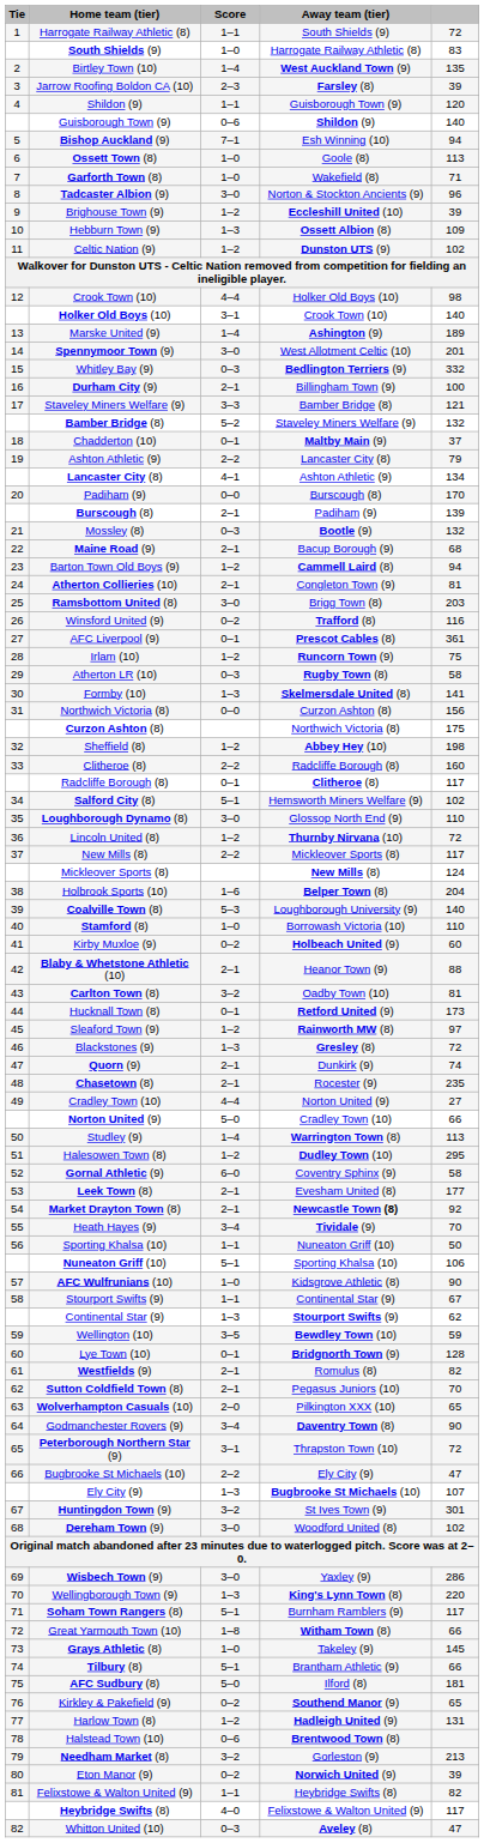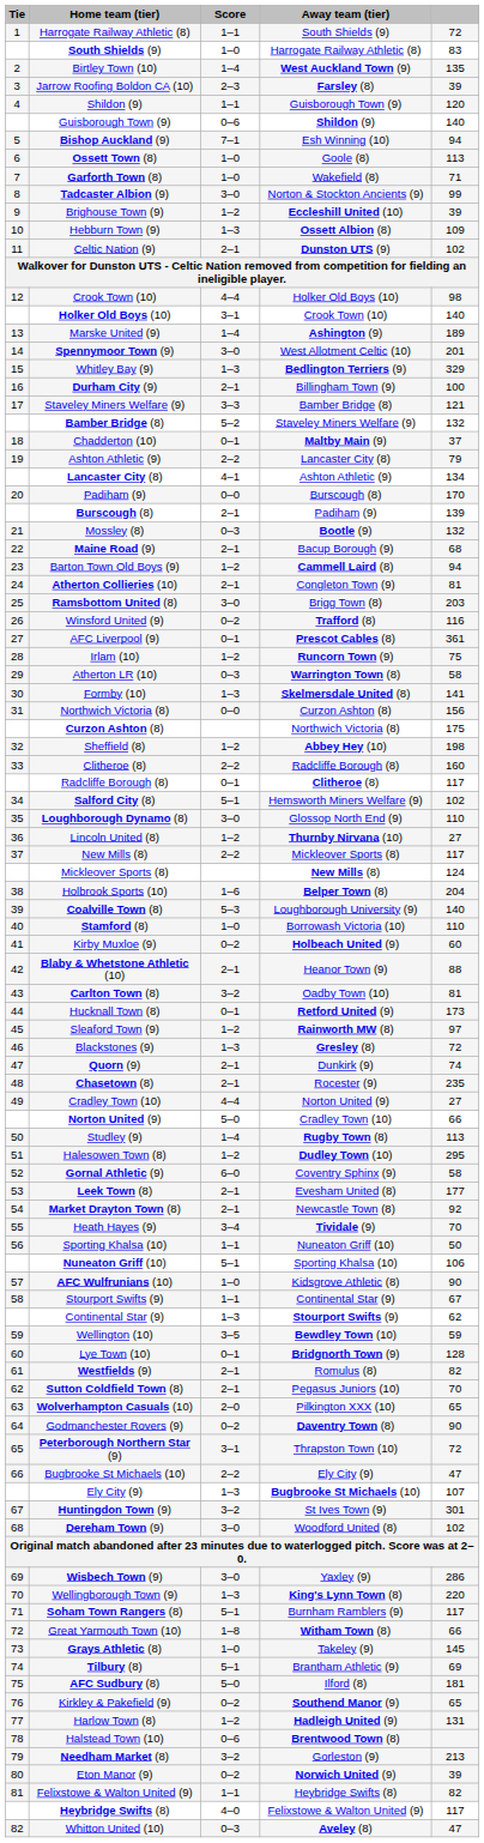Tadcaster Albion (9) | column 5: 96 -> 99
Celtic Nation (9) | Score: 1–2 -> 2–1
Whitley Bay (9) | Score: 0–3 -> 1–3
Whitley Bay (9) | column 5: 332 -> 329
Atherton LR (10) | Away team (tier): Rugby Town (8) -> Warrington Town (8)
Lincoln United (8) | column 5: 72 -> 27
Studley (9) | Away team (tier): Warrington Town (8) -> Rugby Town (8)
Market Drayton Town (8) | Away team (tier): bold -> normal
Godmanchester Rovers (9) | Score: 3–4 -> 0–2
Tilbury (8) | column 5: 66 -> 69
